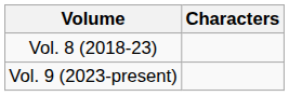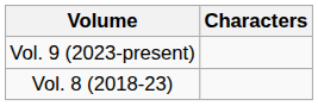rows swapped: Vol. 8 (2018-23) <-> Vol. 9 (2023-present)
